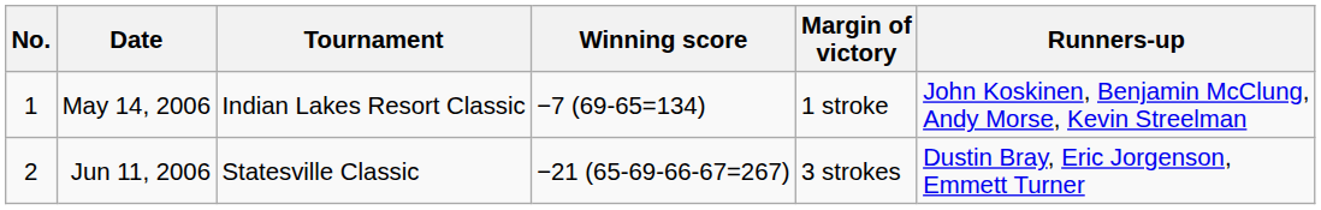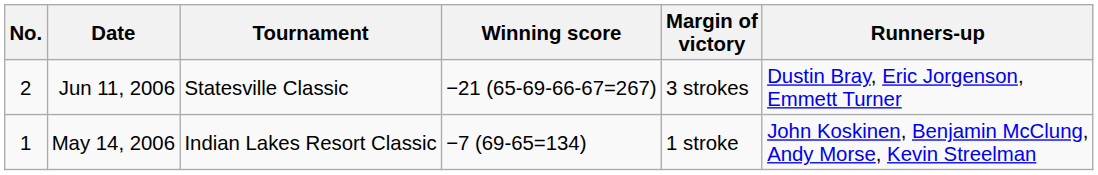rows swapped: May 14, 2006 <-> Jun 11, 2006
